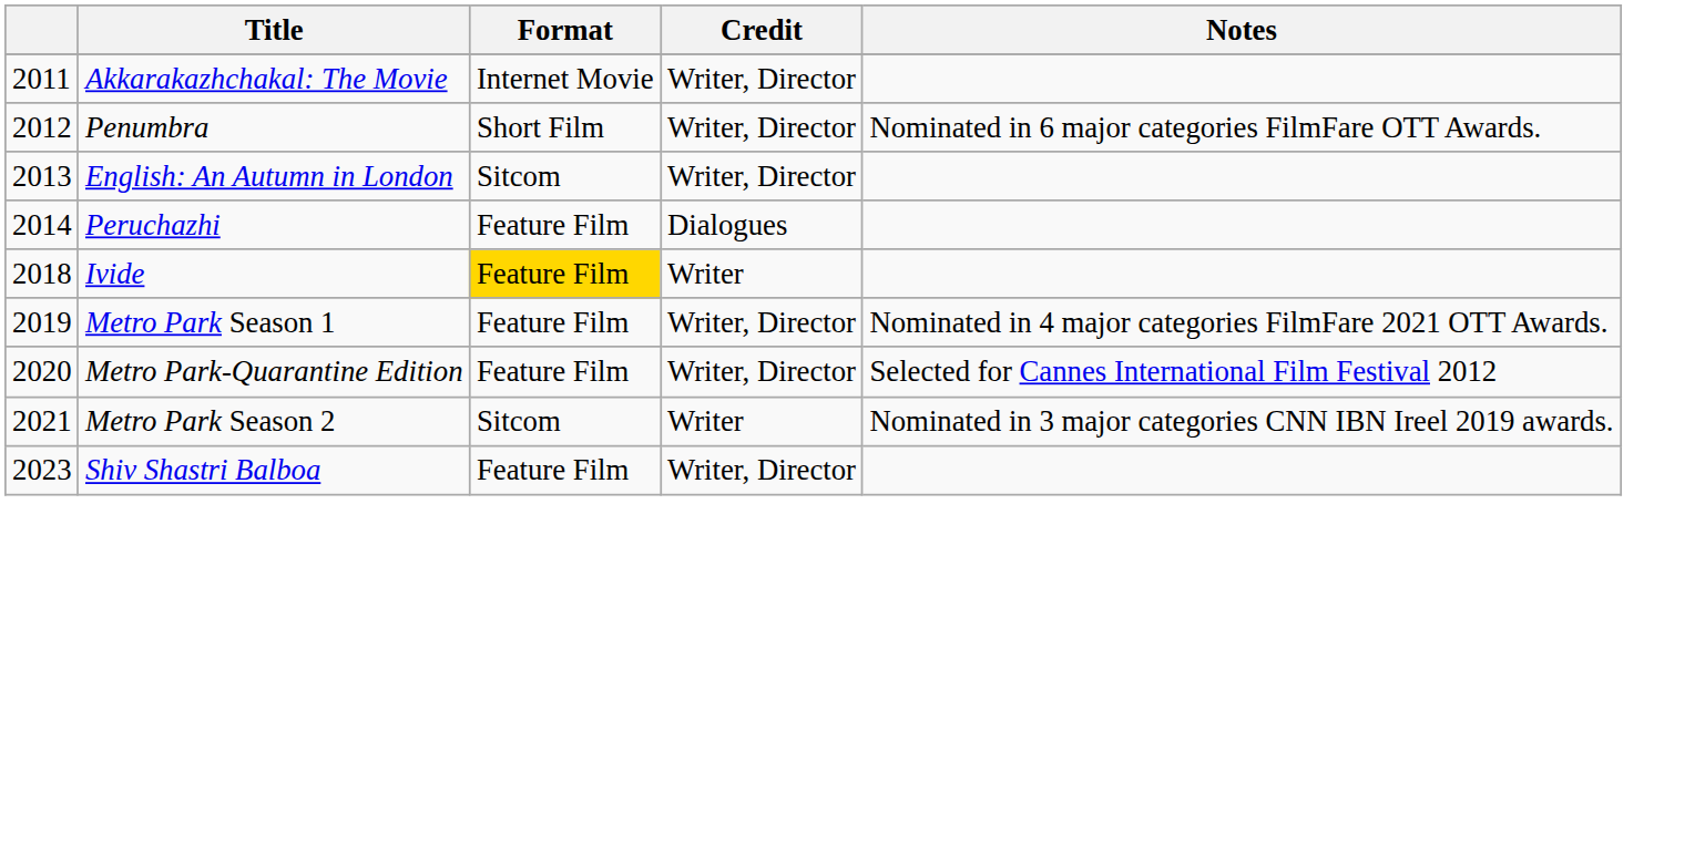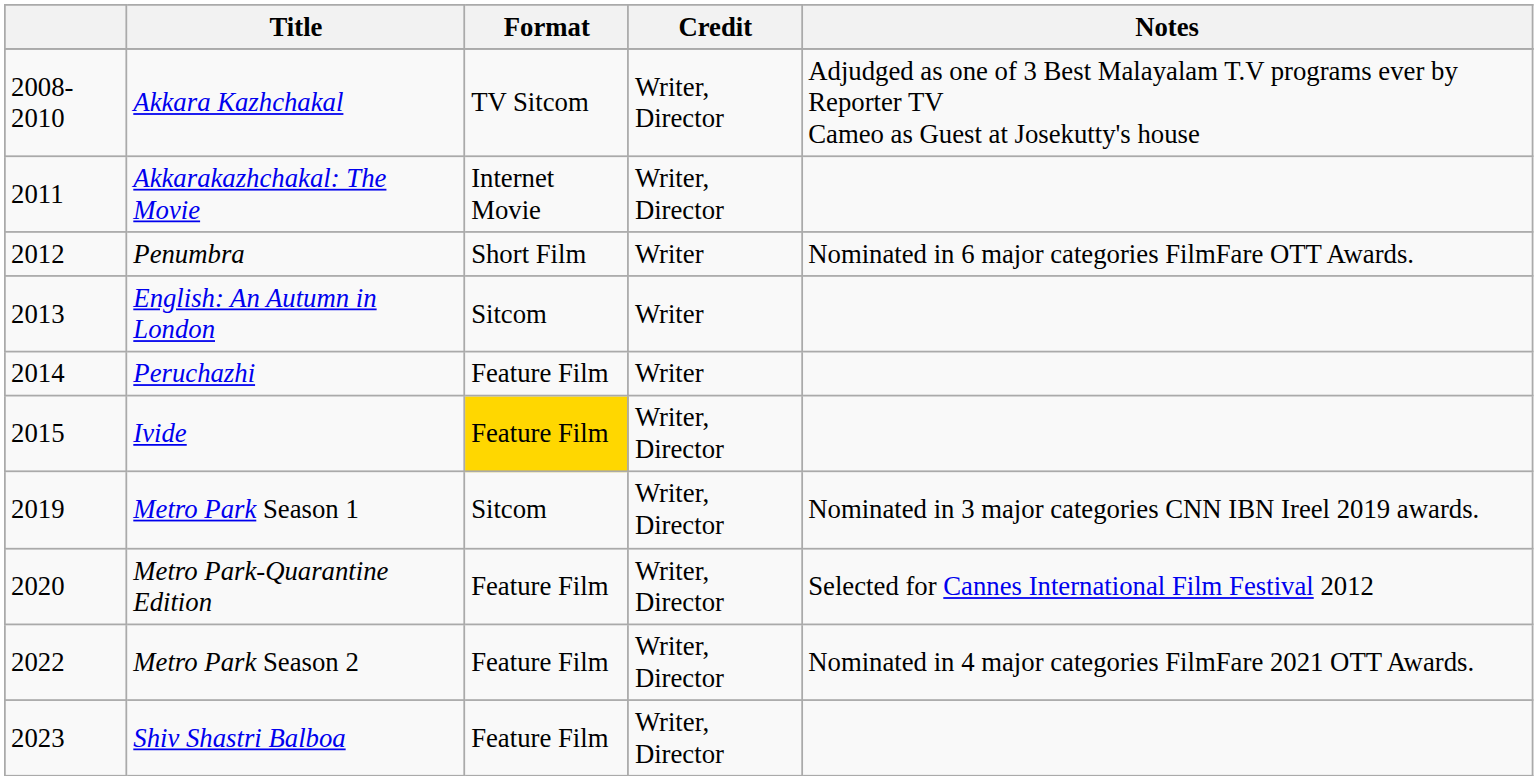+ row: 2008-2010 | Akkara Kazhchakal | TV Sitcom | Writer, Director | Adjudged as one of 3 Best Malayalam T.V programs ever by Reporter TV Cameo as Guest at Josekutty's house
Penumbra | Credit: Writer, Director -> Writer
English: An Autumn in London | Credit: Writer, Director -> Writer
Peruchazhi | Credit: Dialogues -> Writer
Ivide | column 1: 2018 -> 2015
Ivide | Credit: Writer -> Writer, Director
Metro Park Season 1 | Format: Feature Film -> Sitcom
Metro Park Season 1 | Notes: Nominated in 4 major categories FilmFare 2021 OTT Awards. -> Nominated in 3 major categories CNN IBN Ireel 2019 awards.
Metro Park Season 2 | column 1: 2021 -> 2022
Metro Park Season 2 | Format: Sitcom -> Feature Film
Metro Park Season 2 | Credit: Writer -> Writer, Director
Metro Park Season 2 | Notes: Nominated in 3 major categories CNN IBN Ireel 2019 awards. -> Nominated in 4 major categories FilmFare 2021 OTT Awards.
